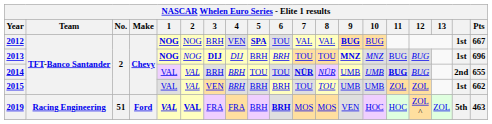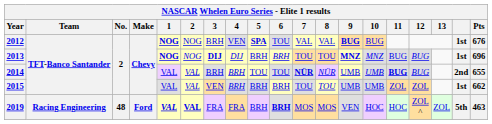2012 | Pts: 667 -> 676
2019 | No.: 51 -> 48
